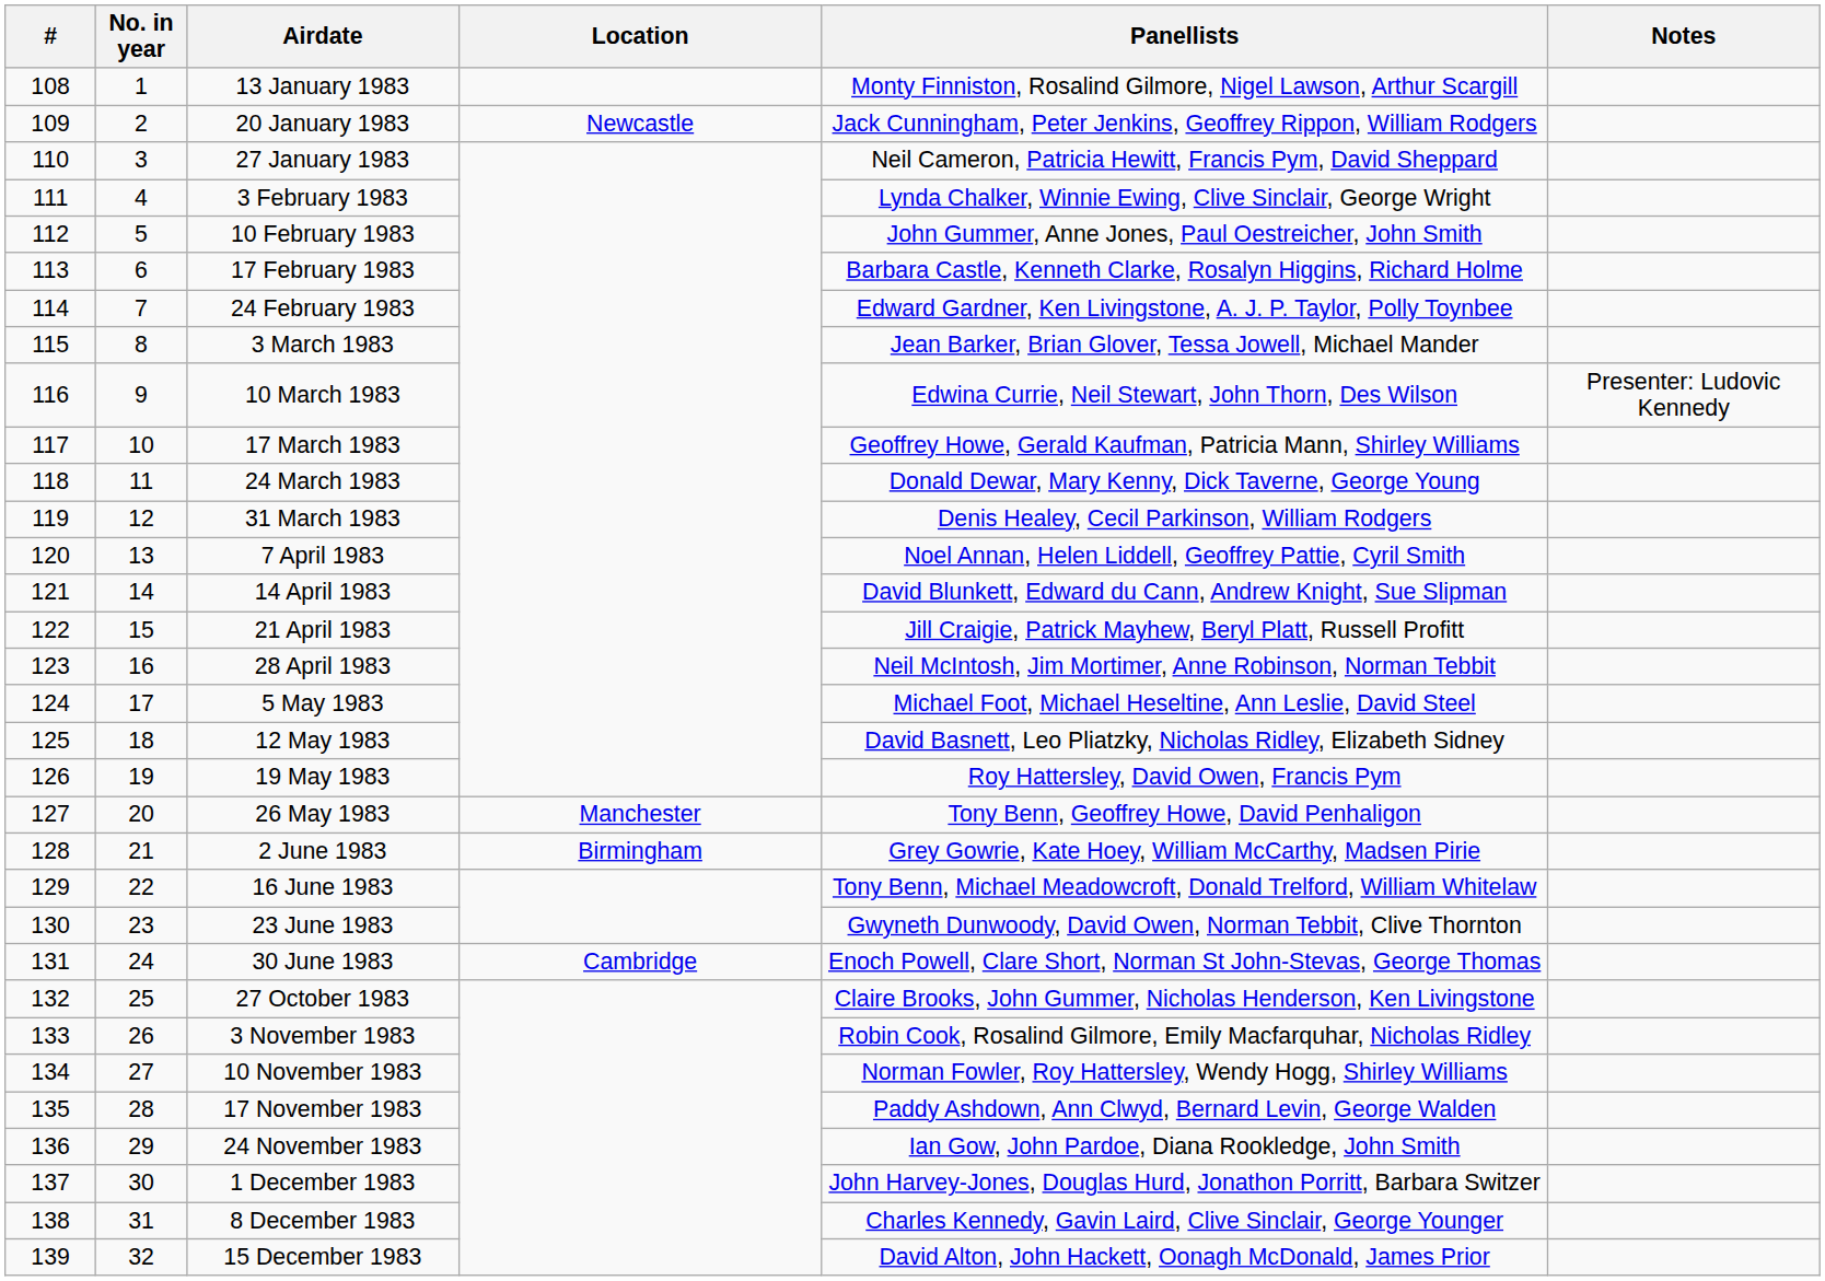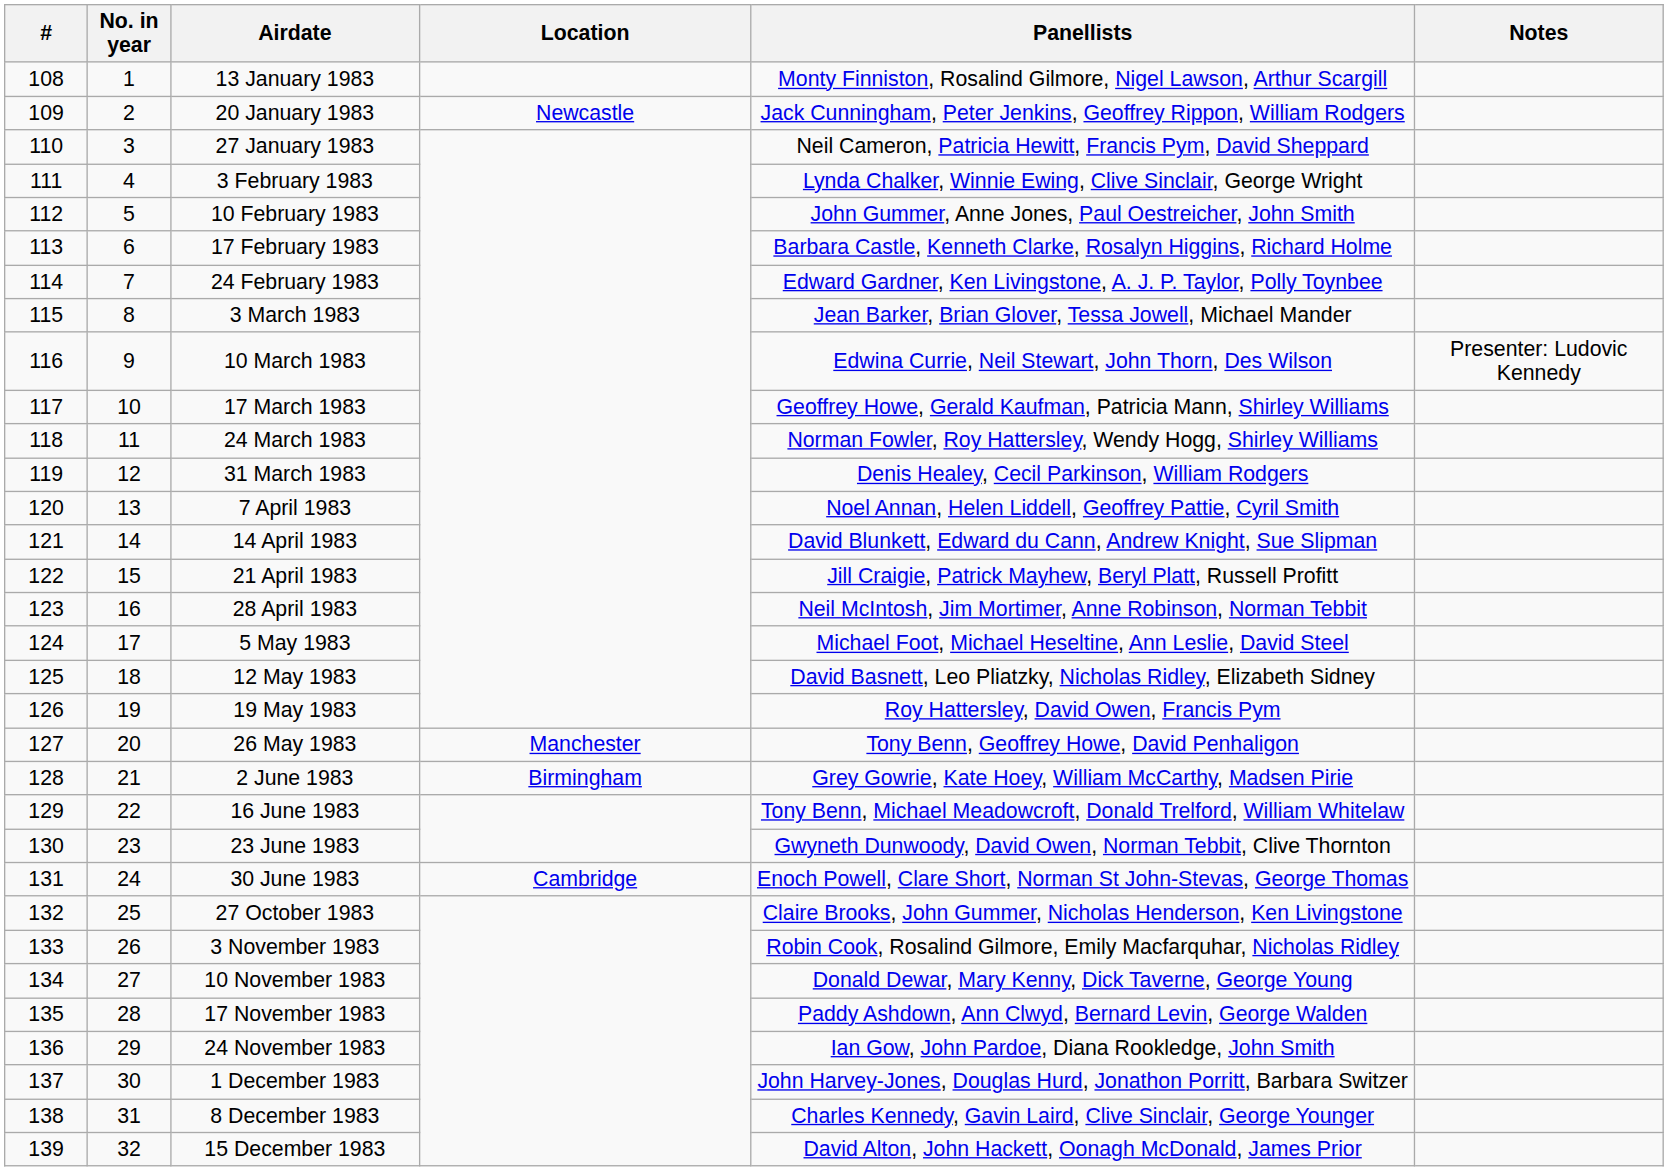24 March 1983 | Panellists: Donald Dewar, Mary Kenny, Dick Taverne, George Young -> Norman Fowler, Roy Hattersley, Wendy Hogg, Shirley Williams
10 November 1983 | Panellists: Norman Fowler, Roy Hattersley, Wendy Hogg, Shirley Williams -> Donald Dewar, Mary Kenny, Dick Taverne, George Young
